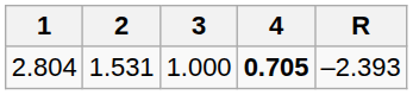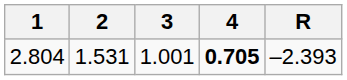2.804 | 3: 1.000 -> 1.001
